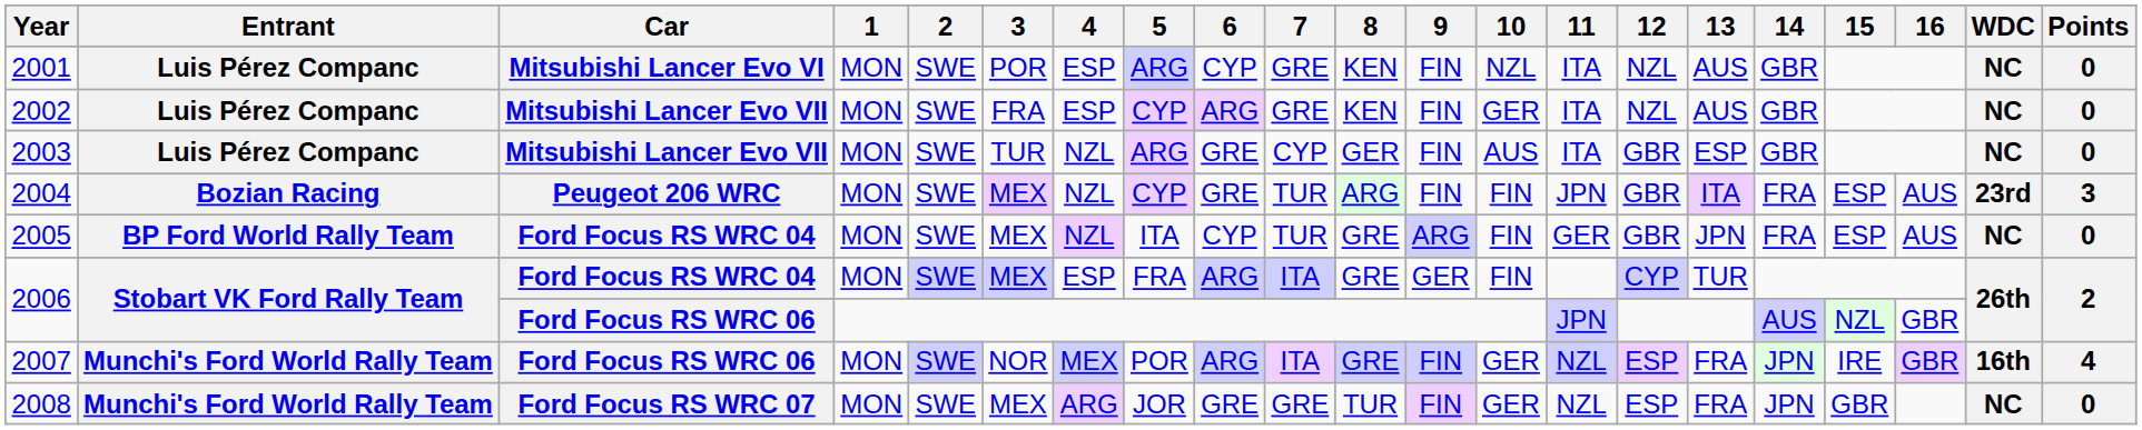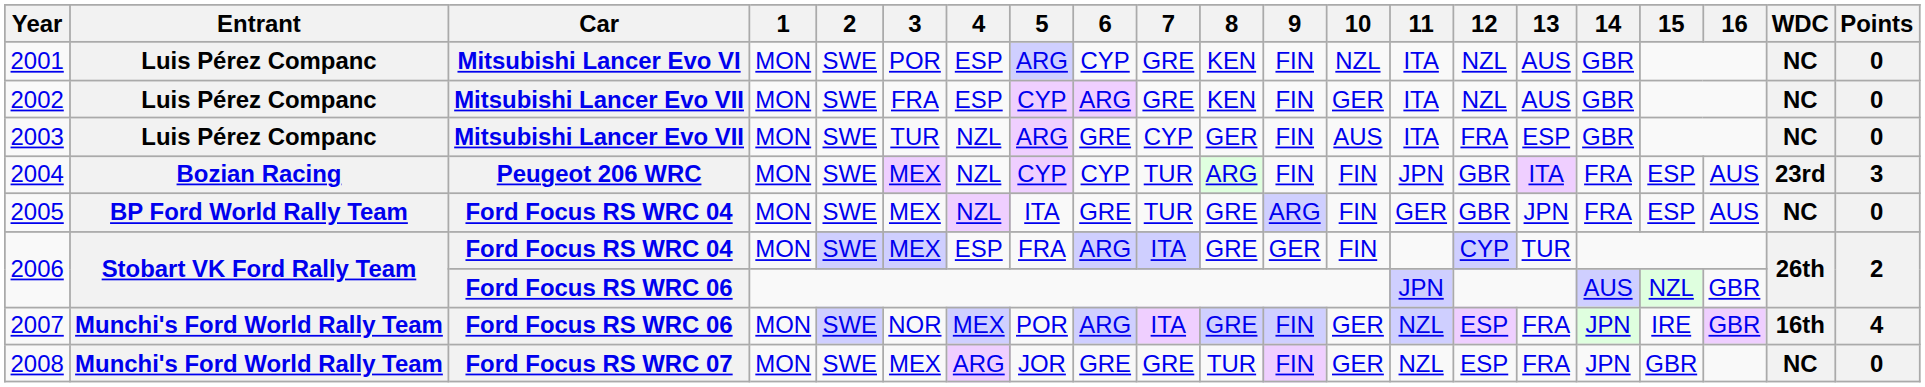2003 | 12: GBR -> FRA
2004 | 6: GRE -> CYP
2005 | 6: CYP -> GRE
